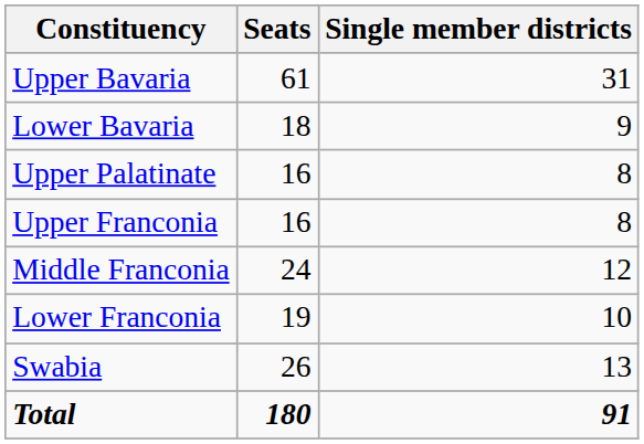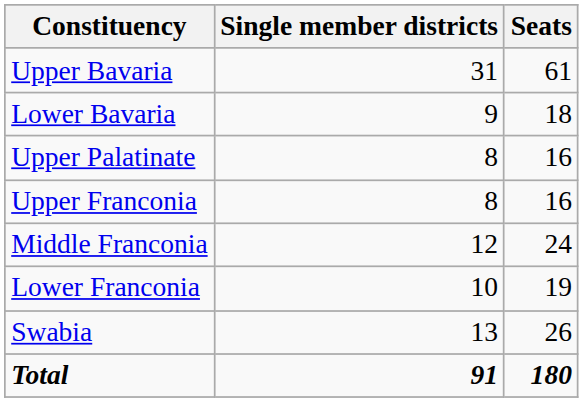columns swapped: Seats <-> Single member districts
